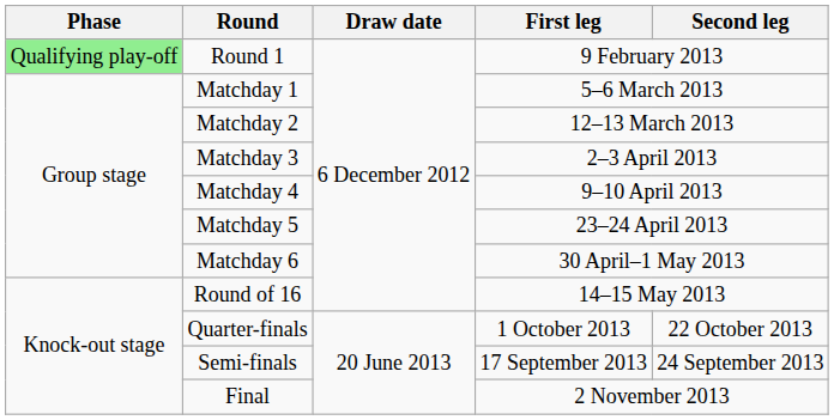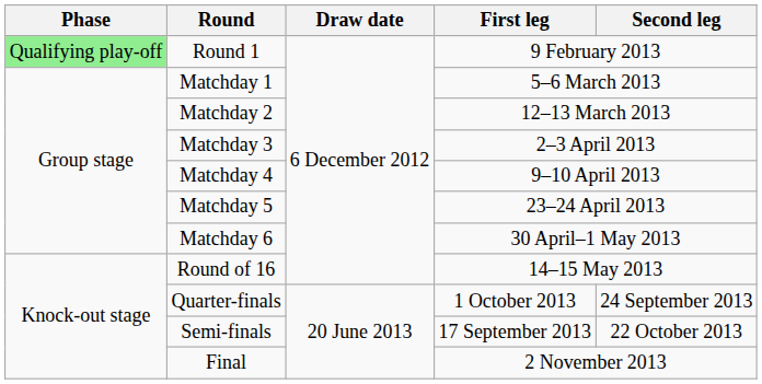Quarter-finals | Second leg: 22 October 2013 -> 24 September 2013
Semi-finals | Second leg: 24 September 2013 -> 22 October 2013
